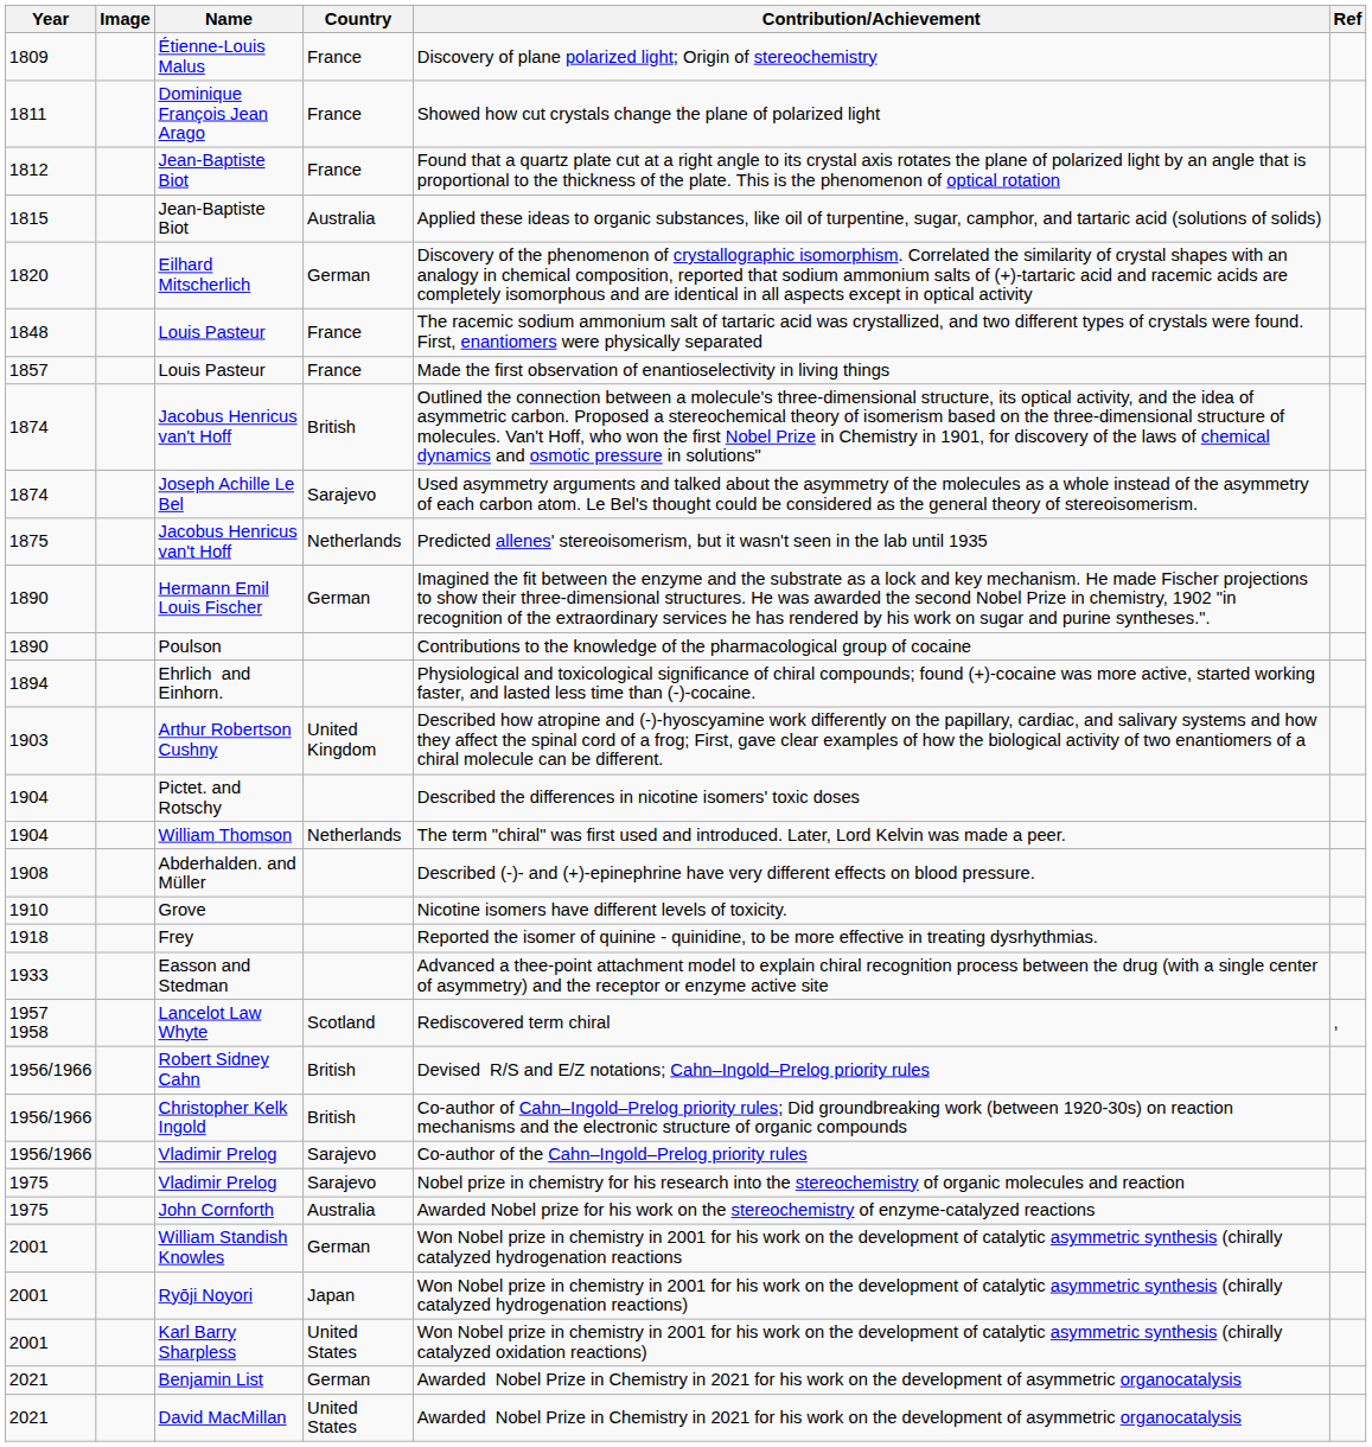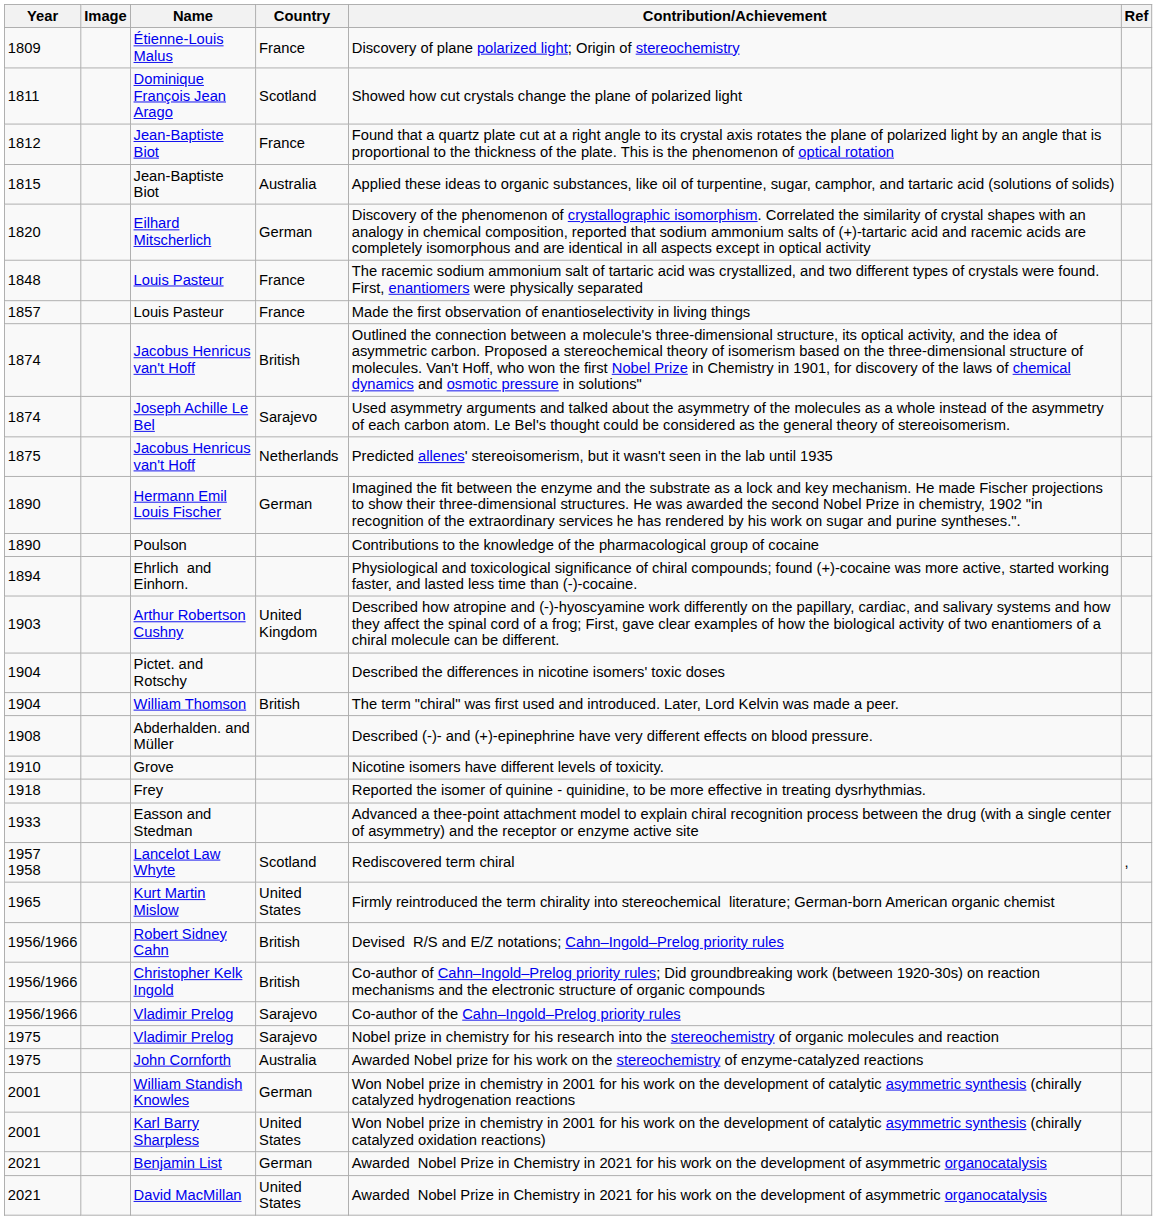Dominique François Jean Arago | Country: France -> Scotland
William Thomson | Country: Netherlands -> British
+ row: 1965 | Kurt Martin Mislow | United States | Firmly reintroduced the term chirality into stereochemical literature; German-born American organic chemist
- row: 2001 | Ryōji Noyori | Japan | Won Nobel prize in chemistry in 2001 for his work on the development of catalytic asymmetric synthesis (chirally catalyzed hydrogenation reactions)
